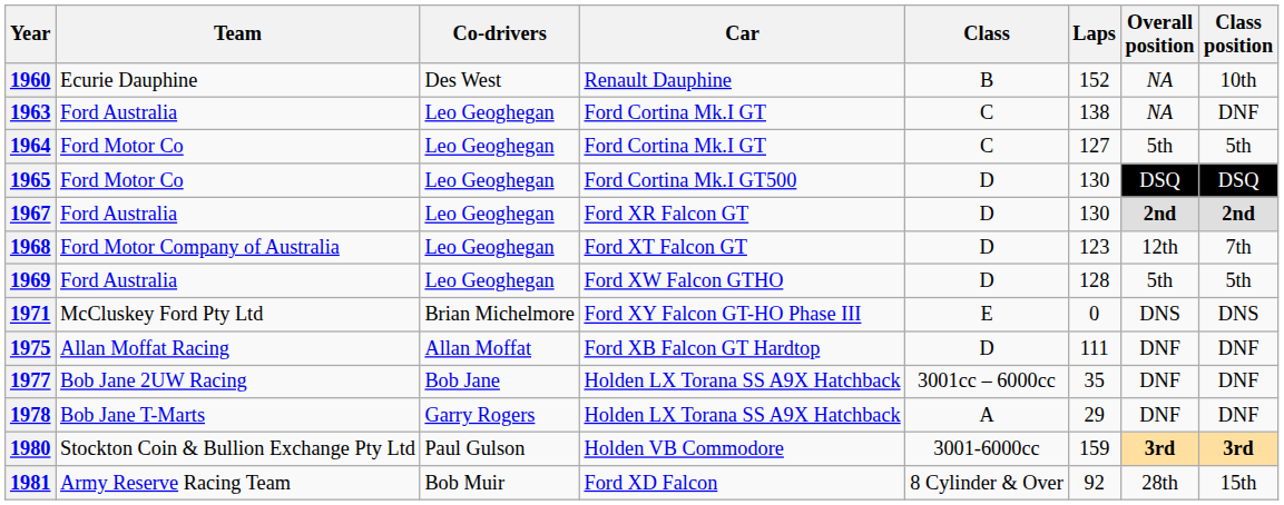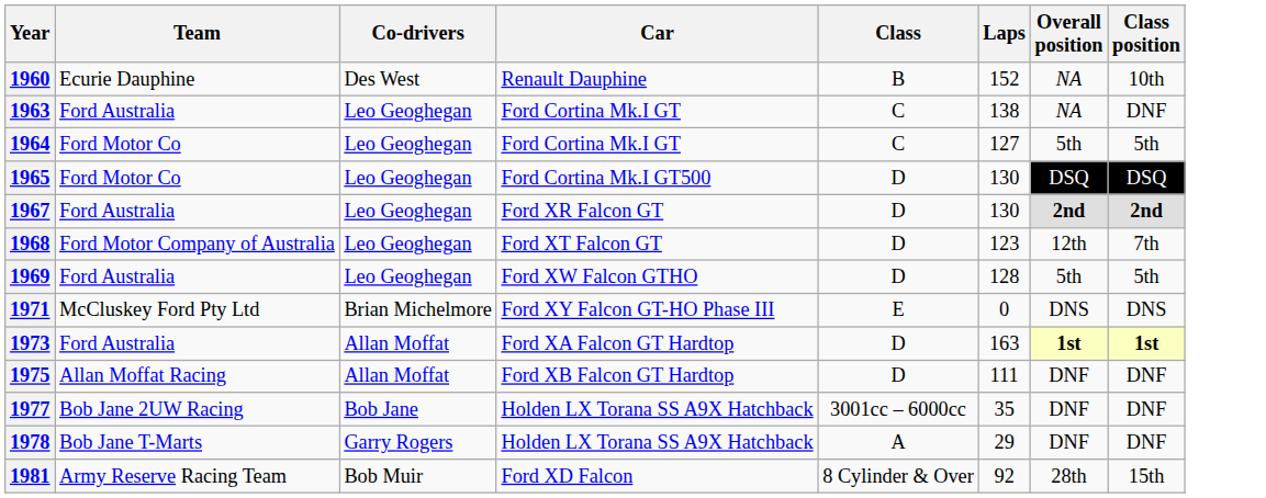+ row: 1973 | Ford Australia | Allan Moffat | Ford XA Falcon GT Hardtop | D | 163 | 1st | 1st
- row: 1980 | Stockton Coin & Bullion Exchange Pty Ltd | Paul Gulson | Holden VB Commodore | 3001-6000cc | 159 | 3rd | 3rd
